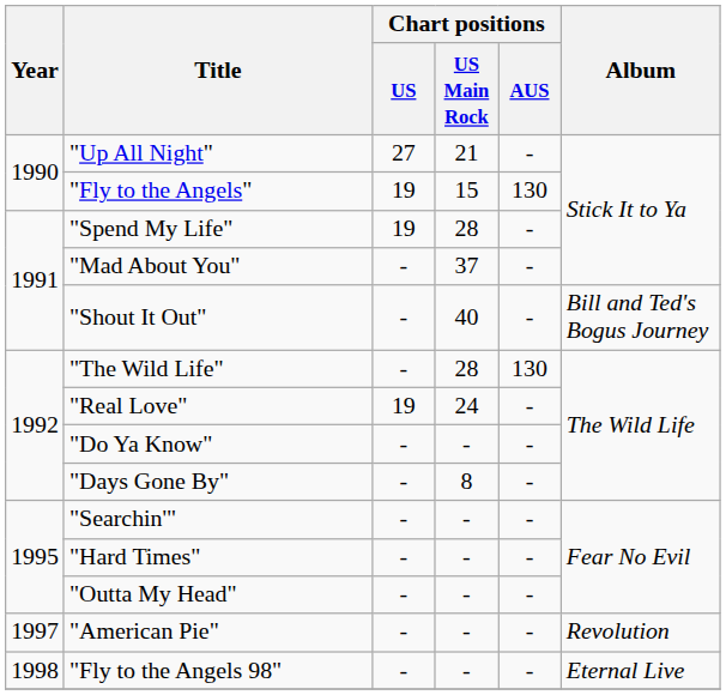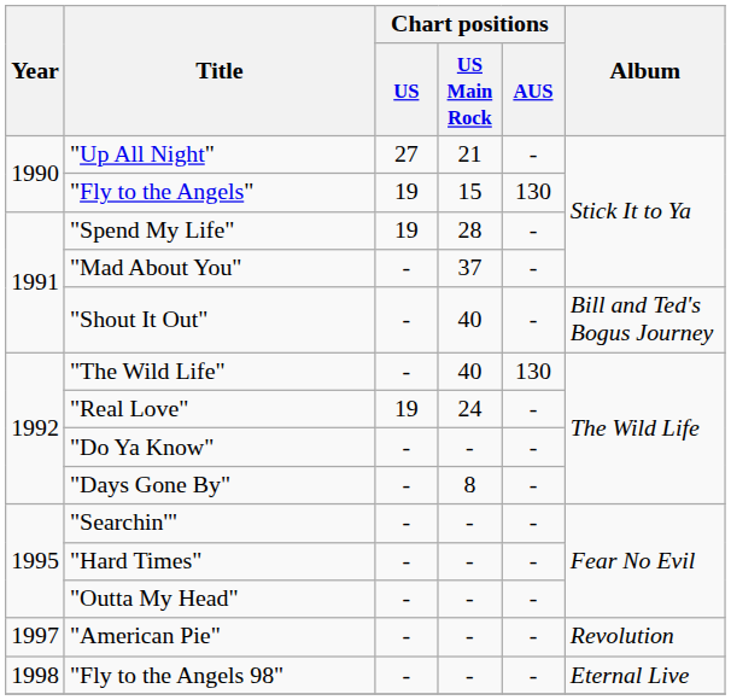"The Wild Life" | Chart positions / US Main Rock: 28 -> 40
